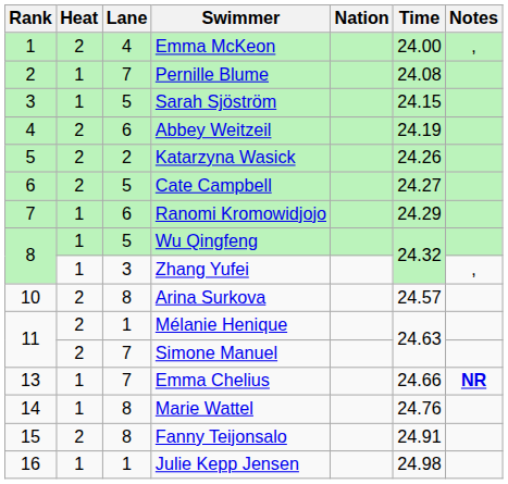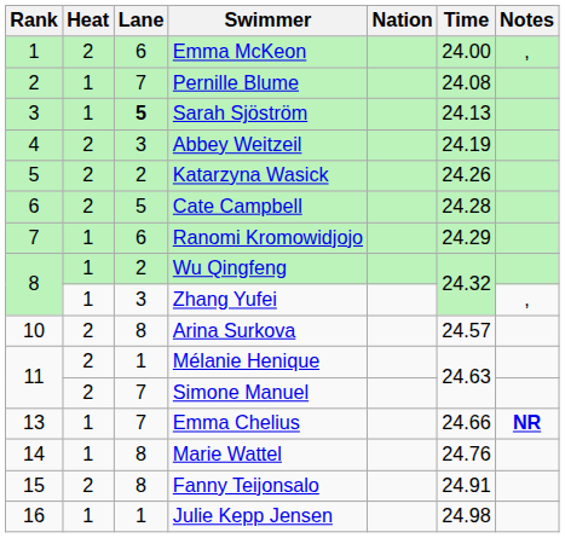Emma McKeon | Lane: 4 -> 6
Sarah Sjöström | Lane: normal -> bold
Sarah Sjöström | Time: 24.15 -> 24.13
Abbey Weitzeil | Lane: 6 -> 3
Cate Campbell | Time: 24.27 -> 24.28
Wu Qingfeng | Lane: 5 -> 2
